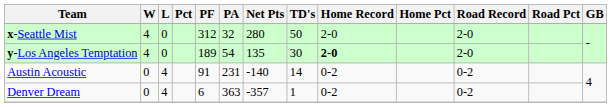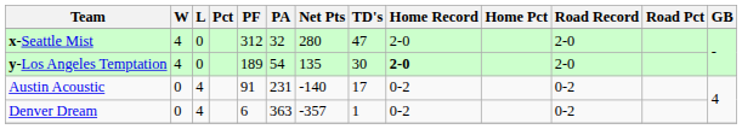x-Seattle Mist | TD's: 50 -> 47
Austin Acoustic | TD's: 14 -> 17
